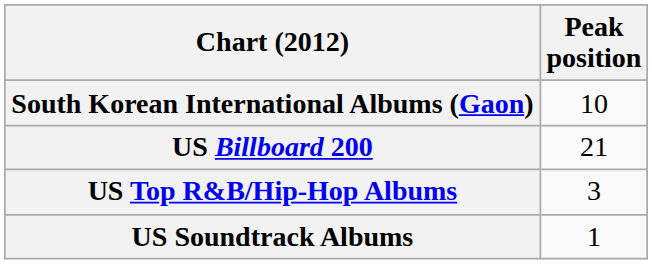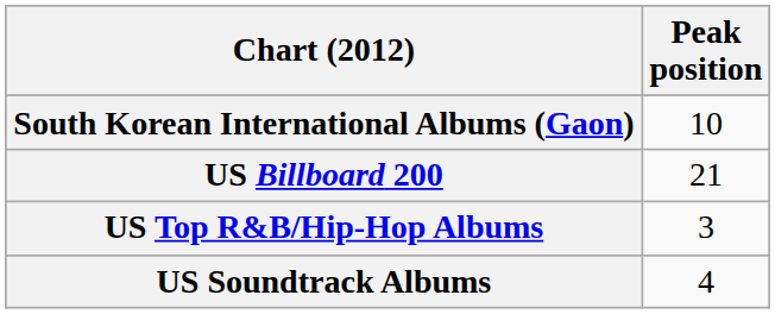US Soundtrack Albums | Peak position: 1 -> 4
